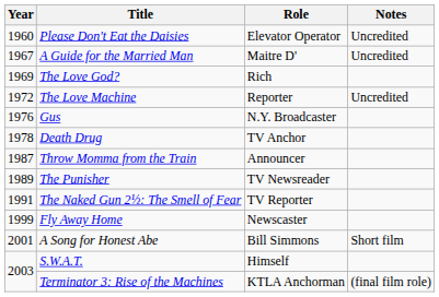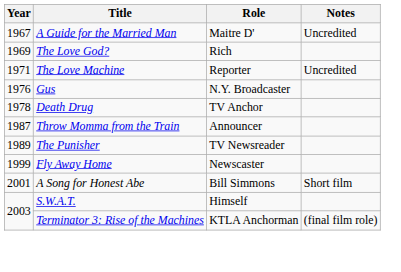- row: 1960 | Please Don't Eat the Daisies | Elevator Operator | Uncredited
The Love Machine | Year: 1972 -> 1971
- row: 1991 | The Naked Gun 2½: The Smell of Fear | TV Reporter
